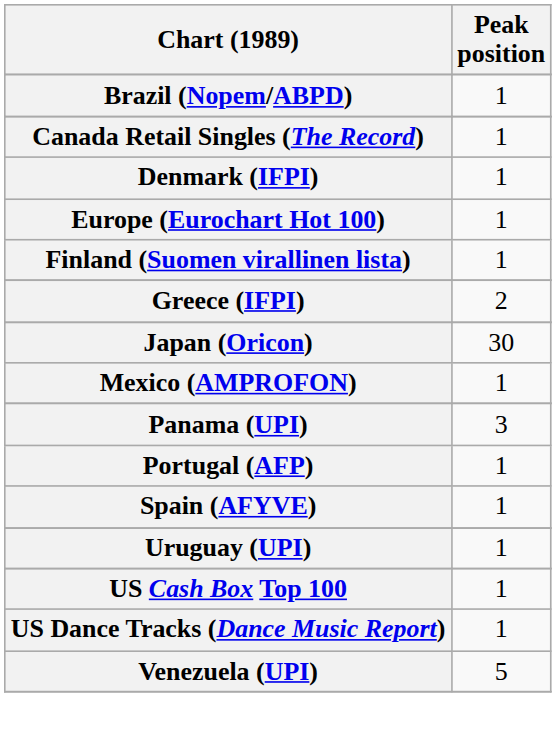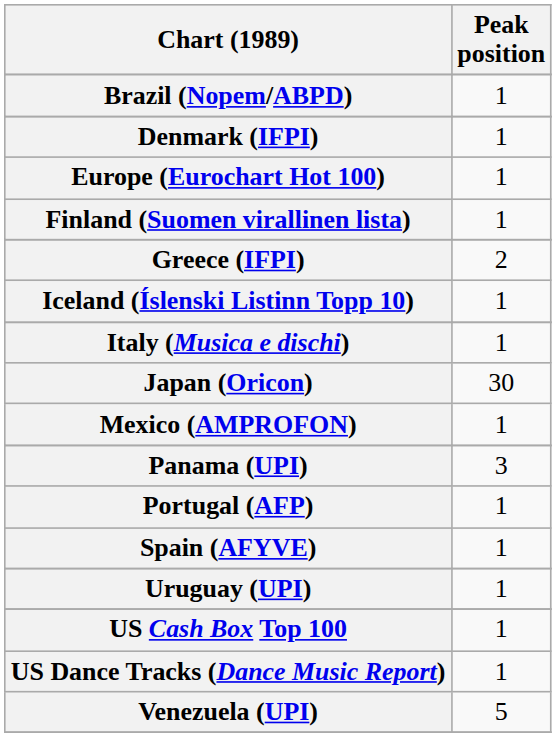- row: Canada Retail Singles (The Record) | 1
+ row: Iceland (Íslenski Listinn Topp 10) | 1
+ row: Italy (Musica e dischi) | 1
